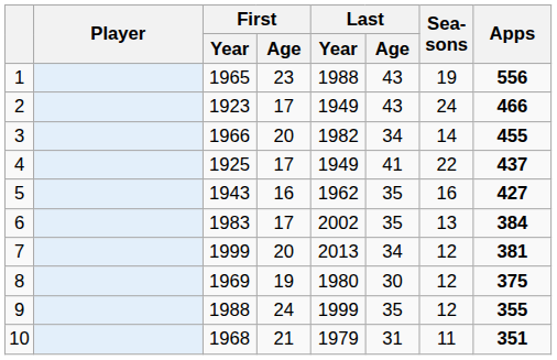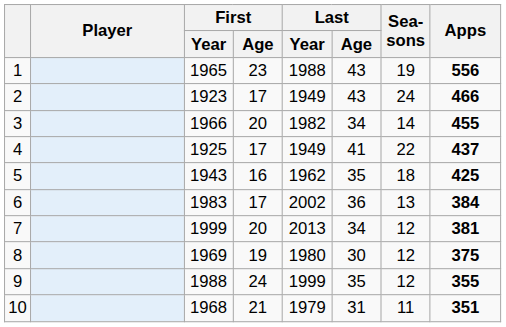5 | Sea- sons: 16 -> 18
5 | Apps: 427 -> 425
6 | Last / Age: 35 -> 36
